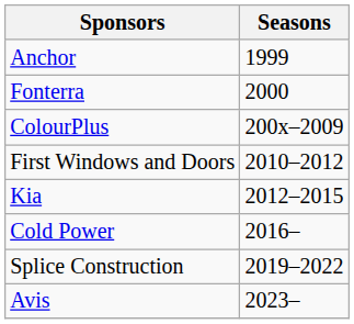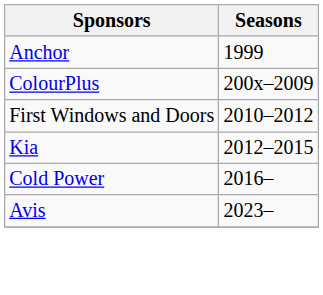- row: Fonterra | 2000
- row: Splice Construction | 2019–2022
